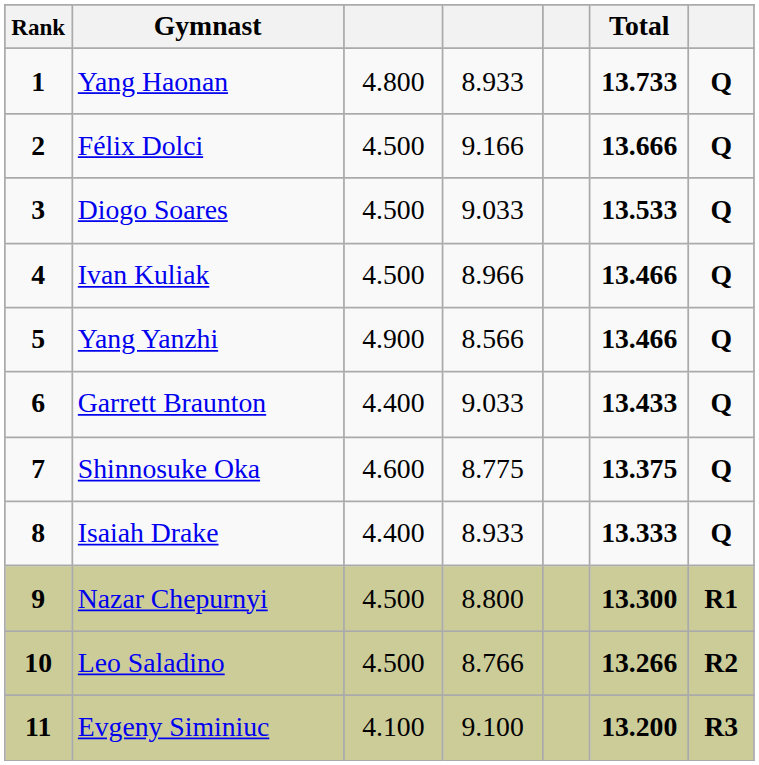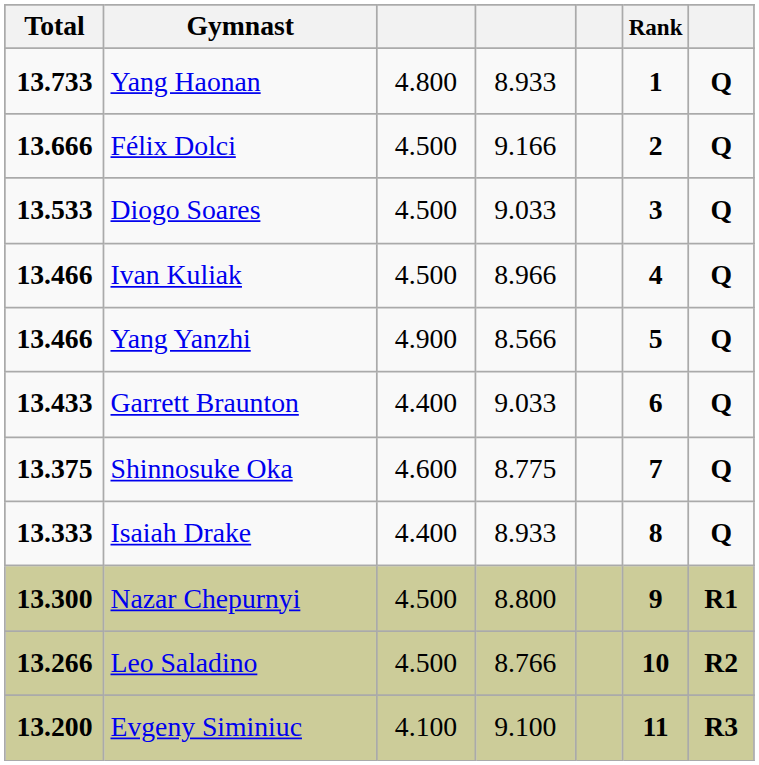columns swapped: Rank <-> Total
